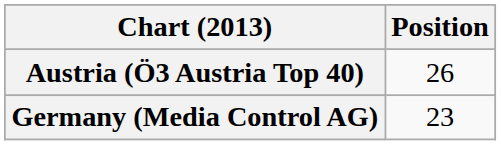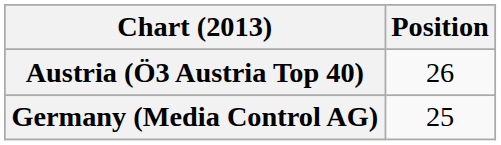Germany (Media Control AG) | Position: 23 -> 25
